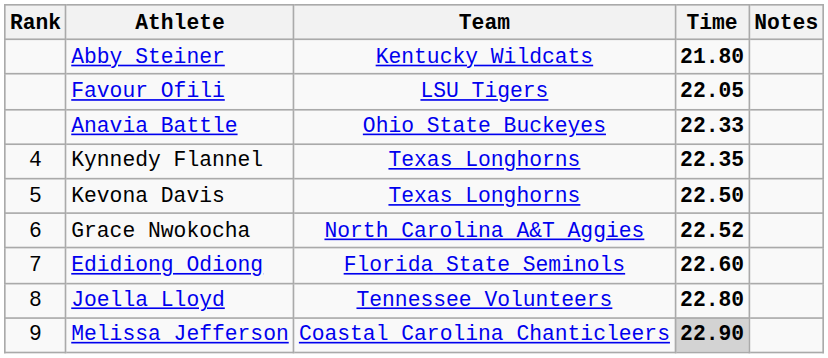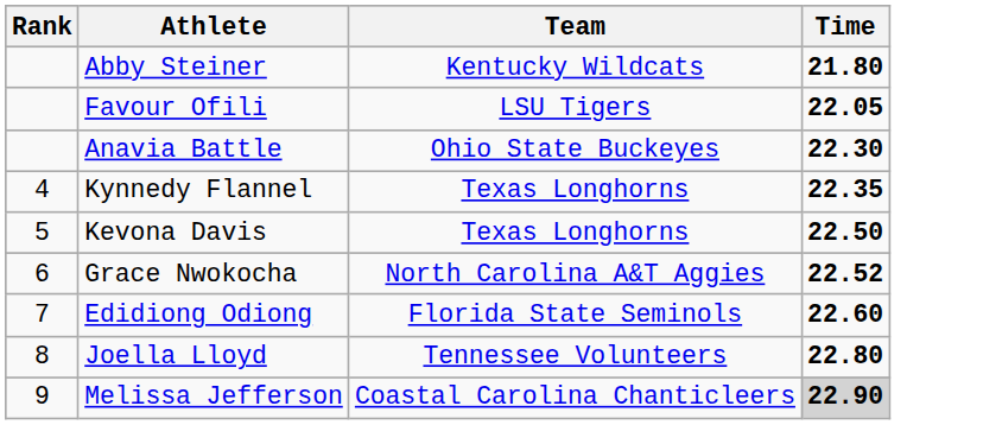- column: Notes
Anavia Battle | Time: 22.33 -> 22.30
